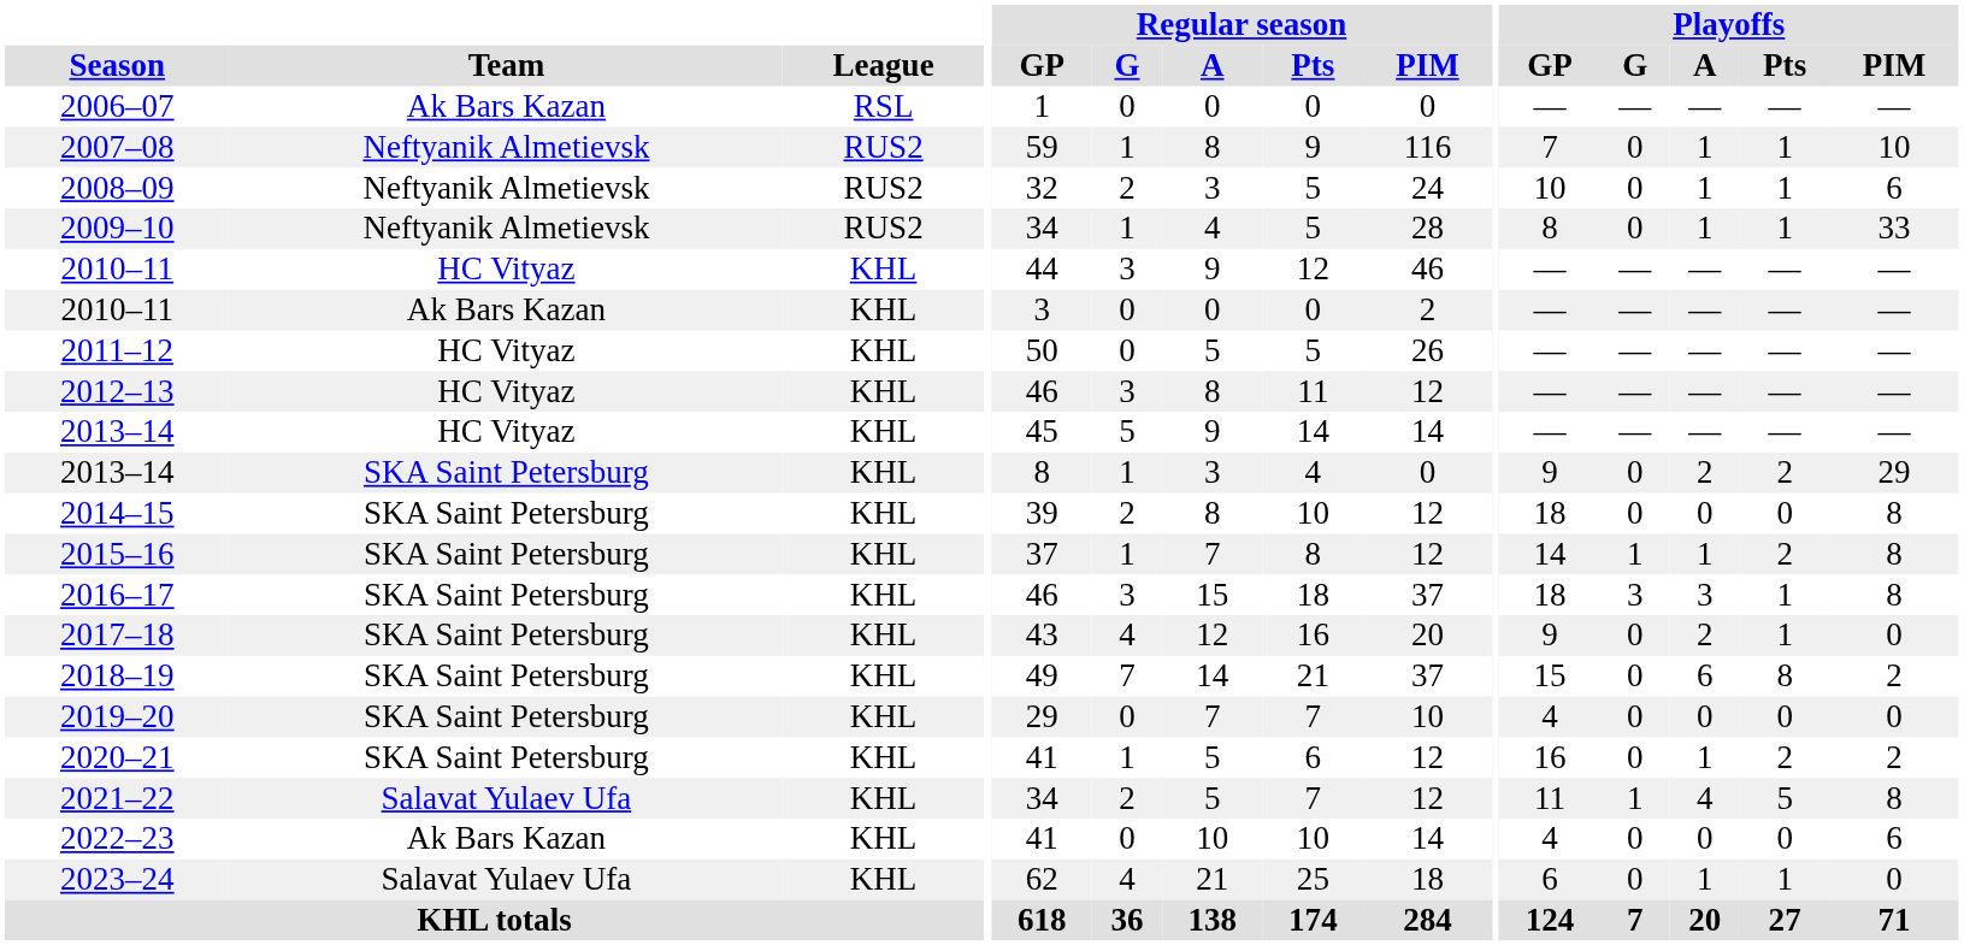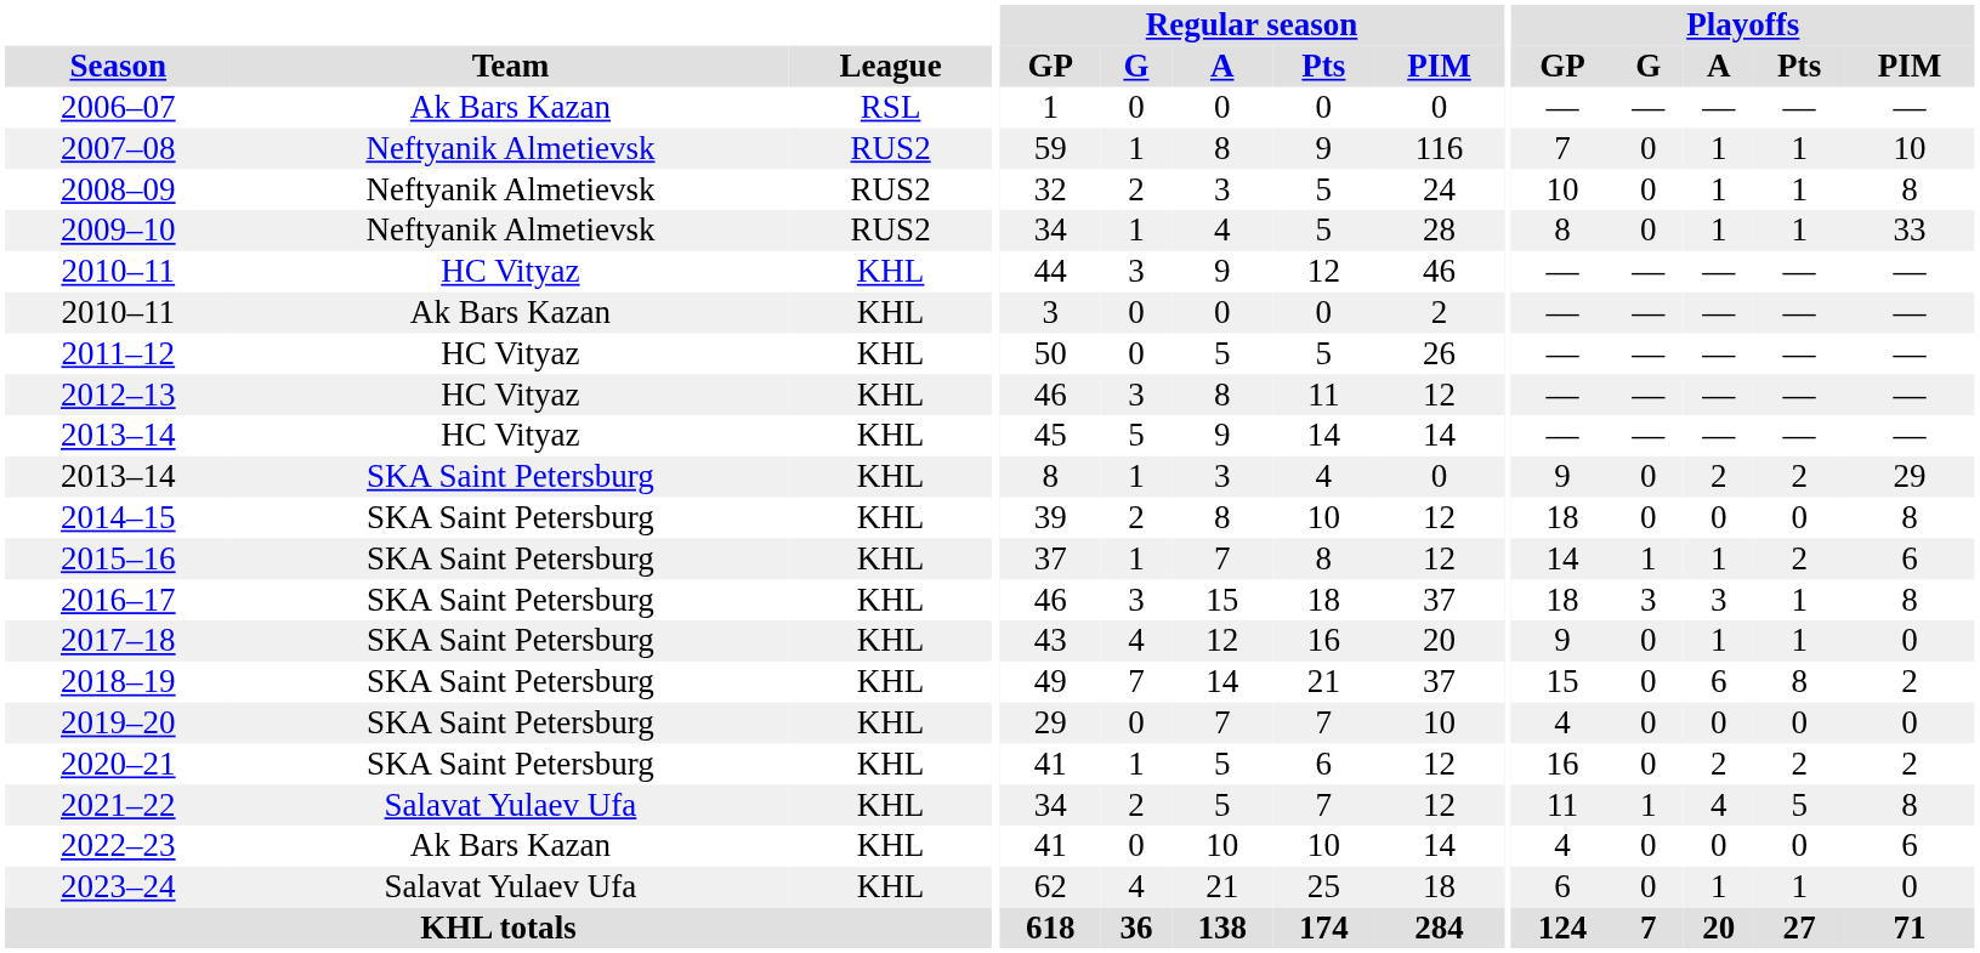2008–09 | Playoffs / PIM: 6 -> 8
2015–16 | Playoffs / PIM: 8 -> 6
2017–18 | Playoffs / A: 2 -> 1
2020–21 | Playoffs / A: 1 -> 2
